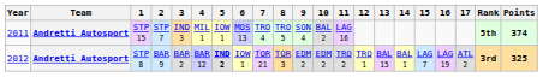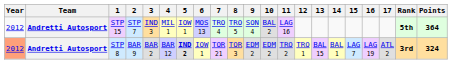STP 15 | Year: 2011 -> 2012
STP 15 | Points: 374 -> 364
STP 8 | Year: no background -> lightsalmon background
STP 8 | Points: 325 -> 324
